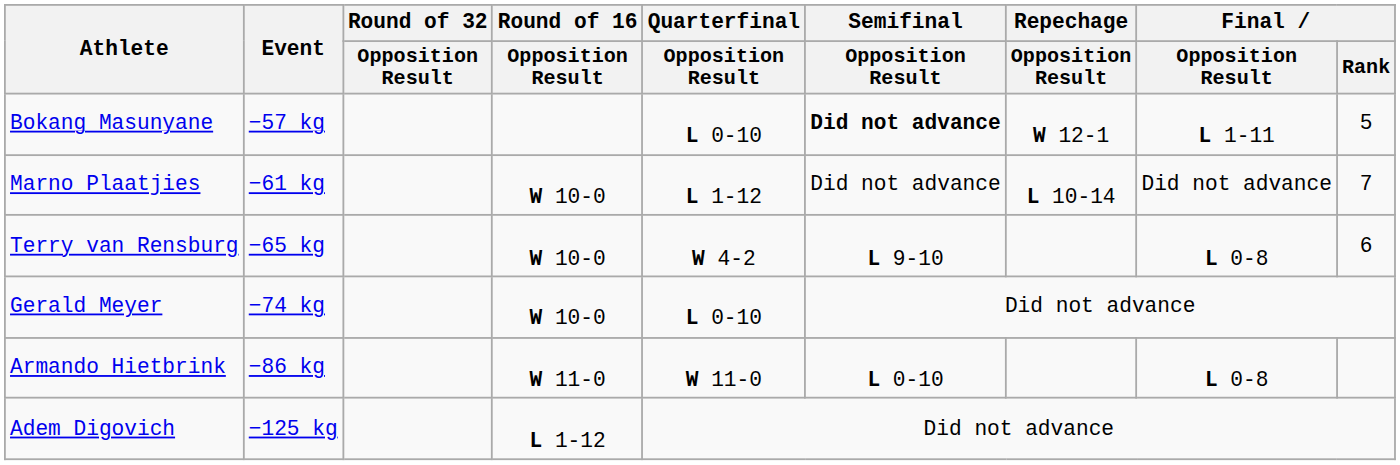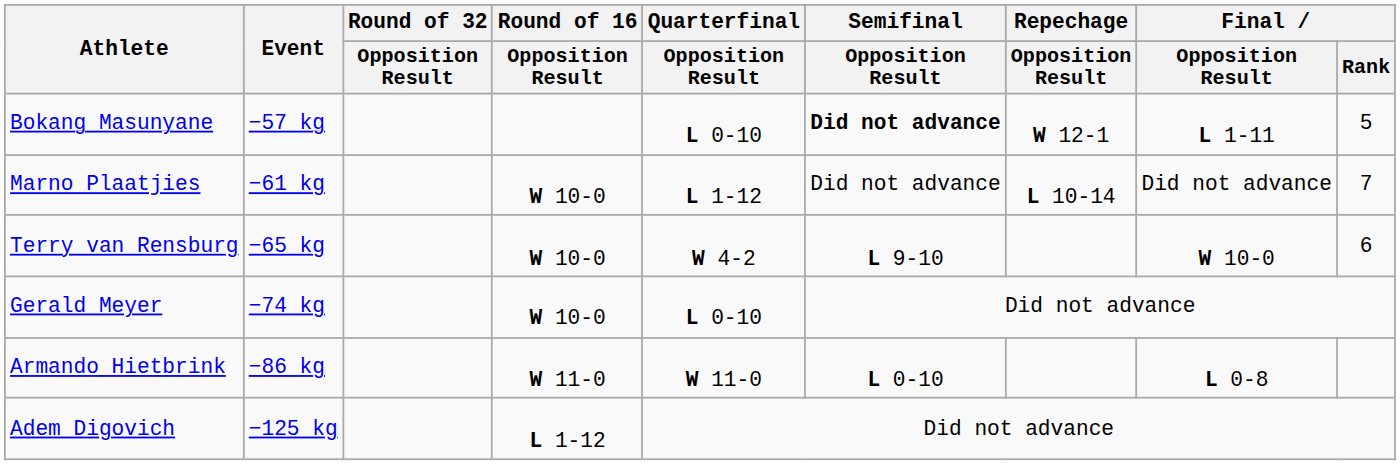Terry van Rensburg | Final / Opposition Result: L 0-8 -> W 10-0
